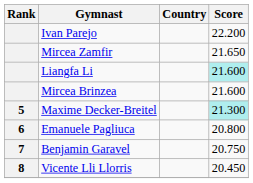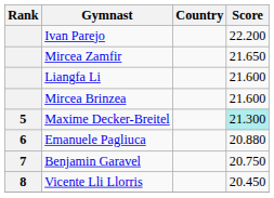Liangfa Li | Score: paleturquoise background -> no background
Emanuele Pagliuca | Score: 20.800 -> 20.880
